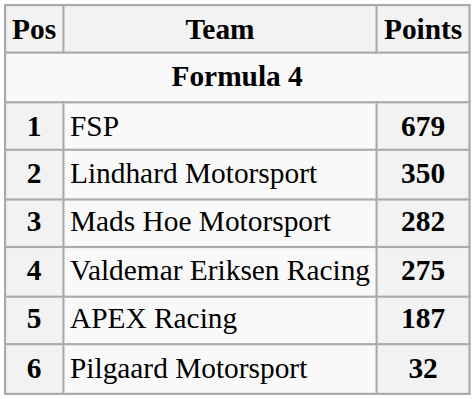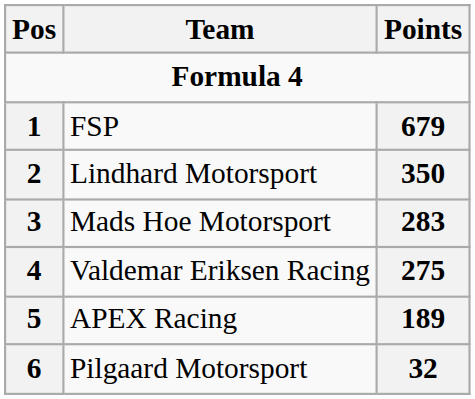Mads Hoe Motorsport | Points: 282 -> 283
APEX Racing | Points: 187 -> 189
